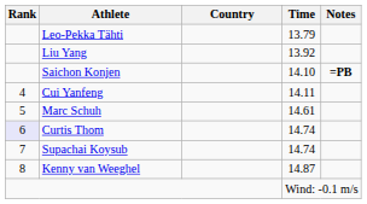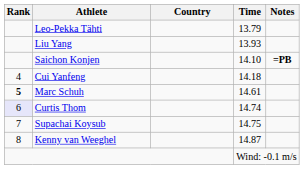Liu Yang | Time: 13.92 -> 13.93
Cui Yanfeng | Time: 14.11 -> 14.18
Marc Schuh | Rank: normal -> bold
Supachai Koysub | Time: 14.74 -> 14.75
